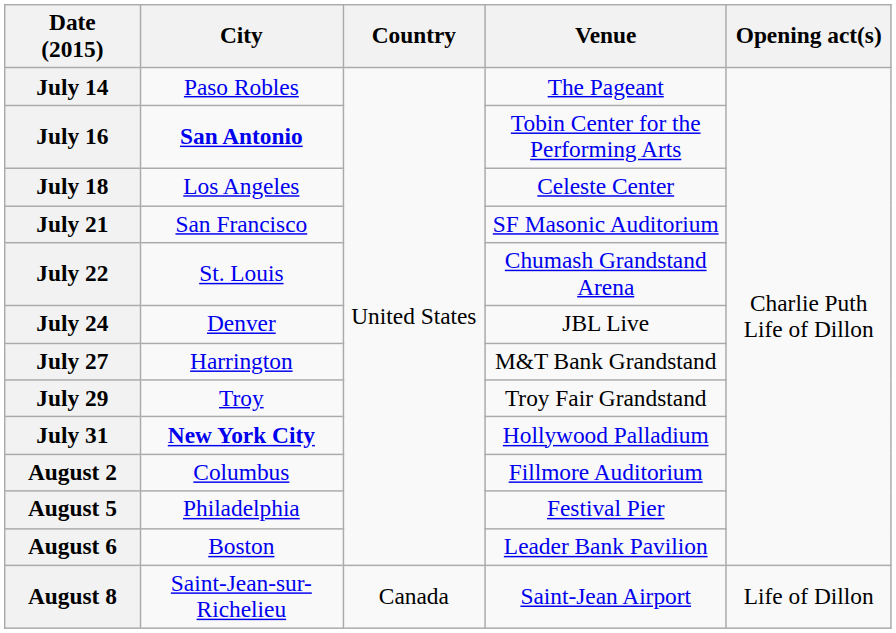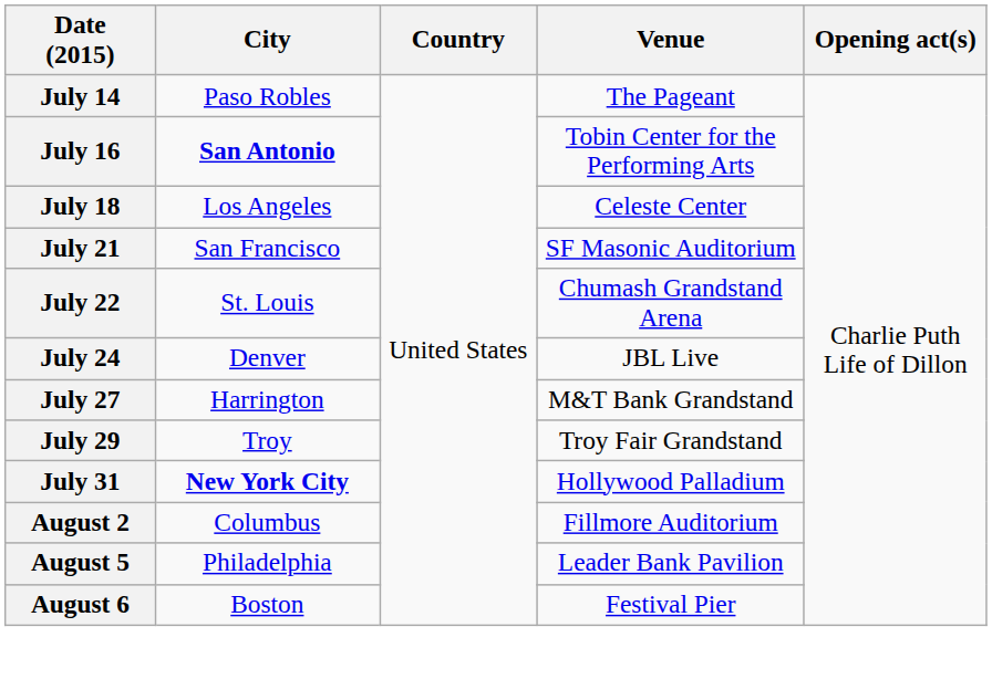August 5 | Venue: Festival Pier -> Leader Bank Pavilion
August 6 | Venue: Leader Bank Pavilion -> Festival Pier
- row: August 8 | Saint-Jean-sur-Richelieu | Canada | Saint-Jean Airport | Life of Dillon
